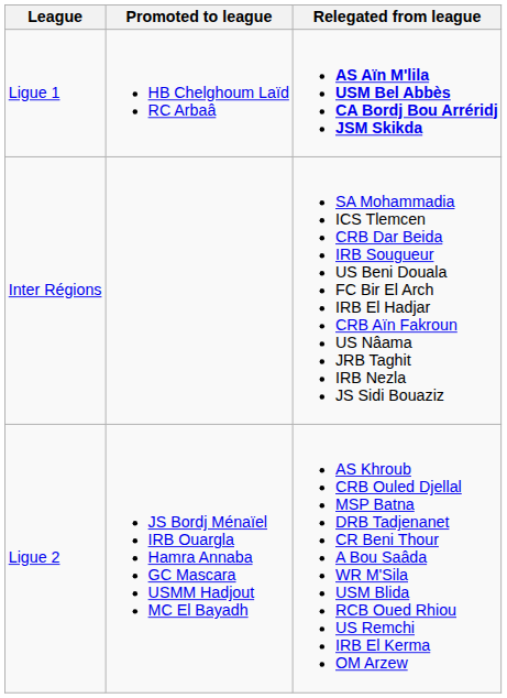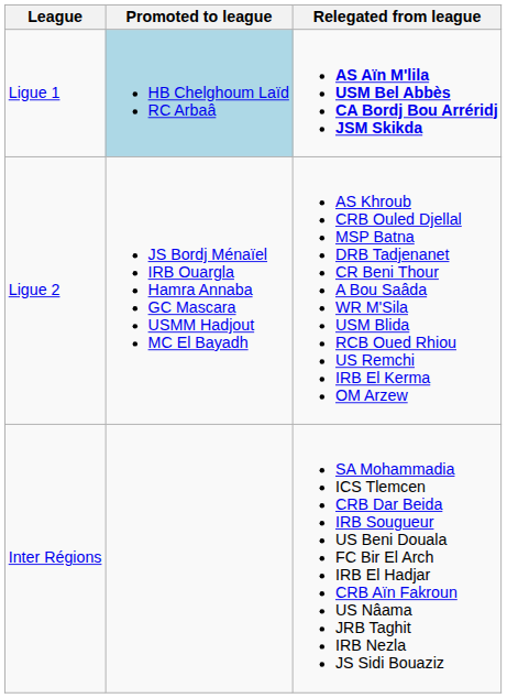Ligue 1 | Promoted to league: no background -> lightblue background
rows swapped: Ligue 2 <-> Inter Régions
